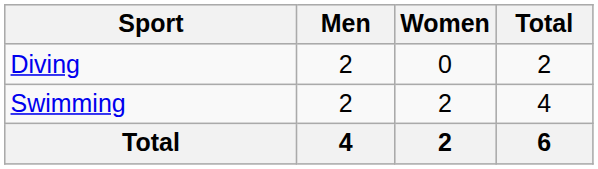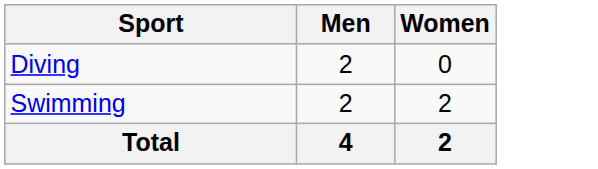- column: Total | 2 | 4 | 6
